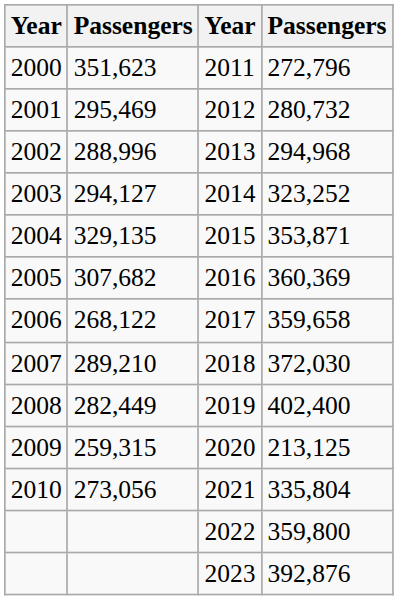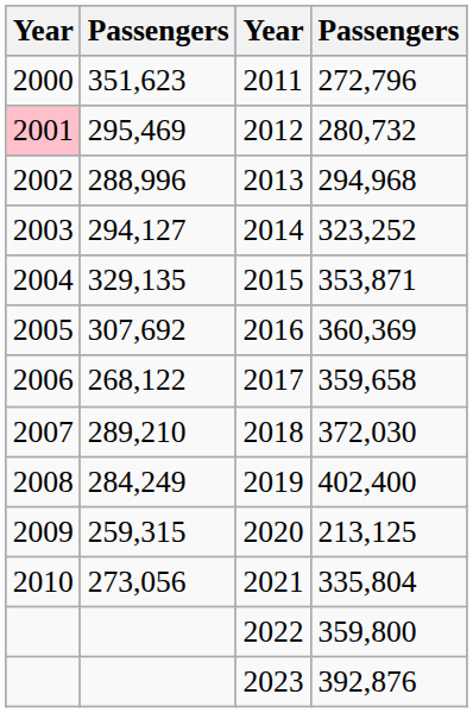2012 | column 1: no background -> pink background
2016 | column 2: 307,682 -> 307,692
2019 | column 2: 282,449 -> 284,249
